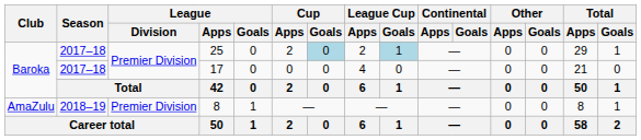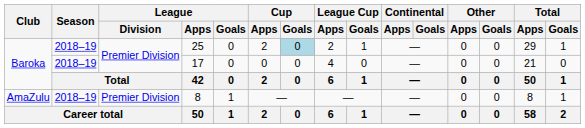25 | Season: 2017–18 -> 2018–19
25 | League Cup / Goals: lightblue background -> no background
17 | Season: 2017–18 -> 2018–19
